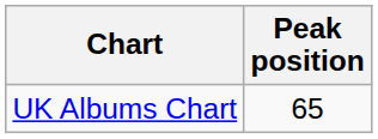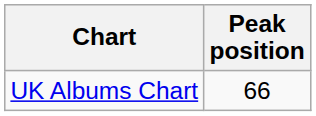UK Albums Chart | Peak position: 65 -> 66
